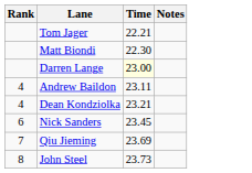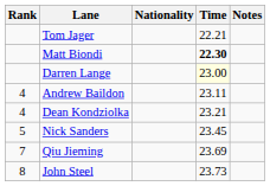+ column: Nationality
Matt Biondi | Time: normal -> bold
Nick Sanders | Rank: 6 -> 5
